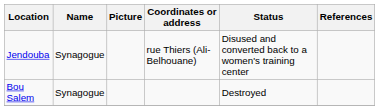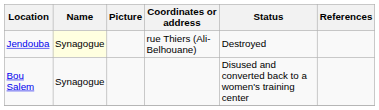Jendouba | Name: no background -> lightyellow background
Jendouba | Status: Disused and converted back to a women's training center -> Destroyed
Bou Salem | Status: Destroyed -> Disused and converted back to a women's training center
